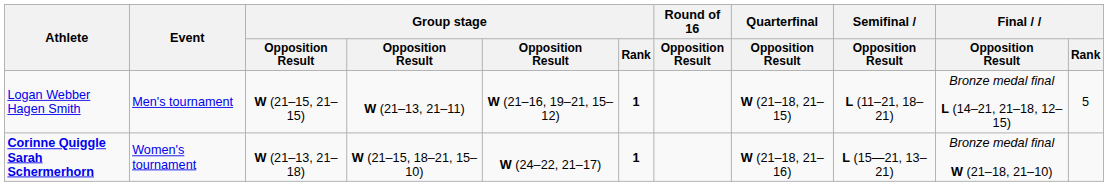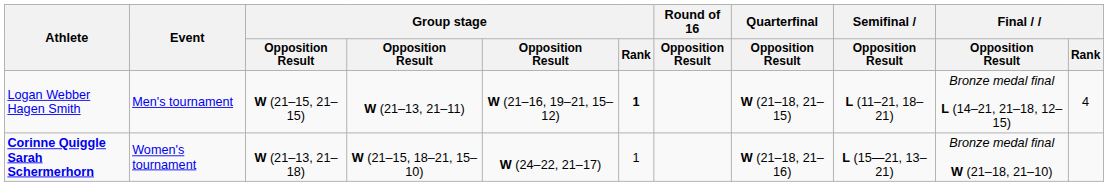Logan Webber Hagen Smith | Final / Rank: 5 -> 4
Corinne Quiggle Sarah Schermerhorn | Group stage / Rank: bold -> normal
